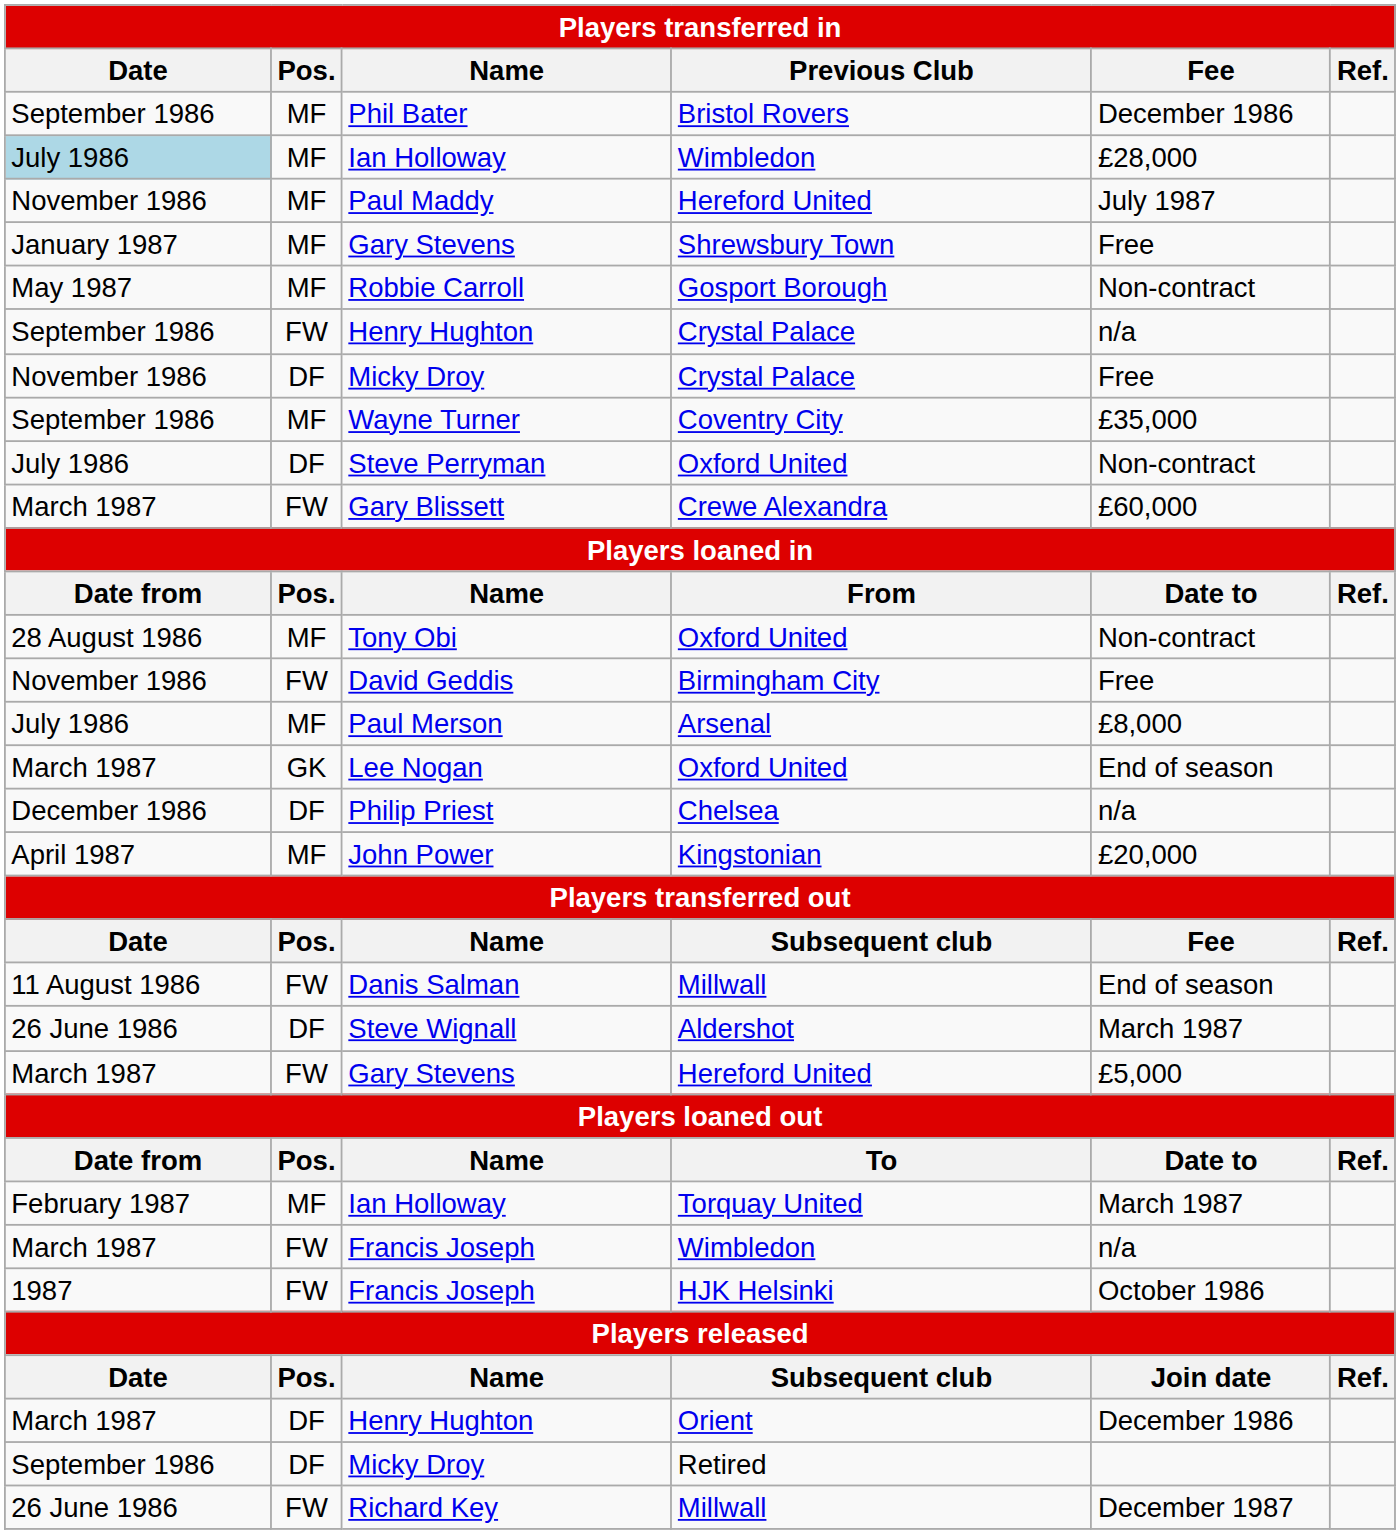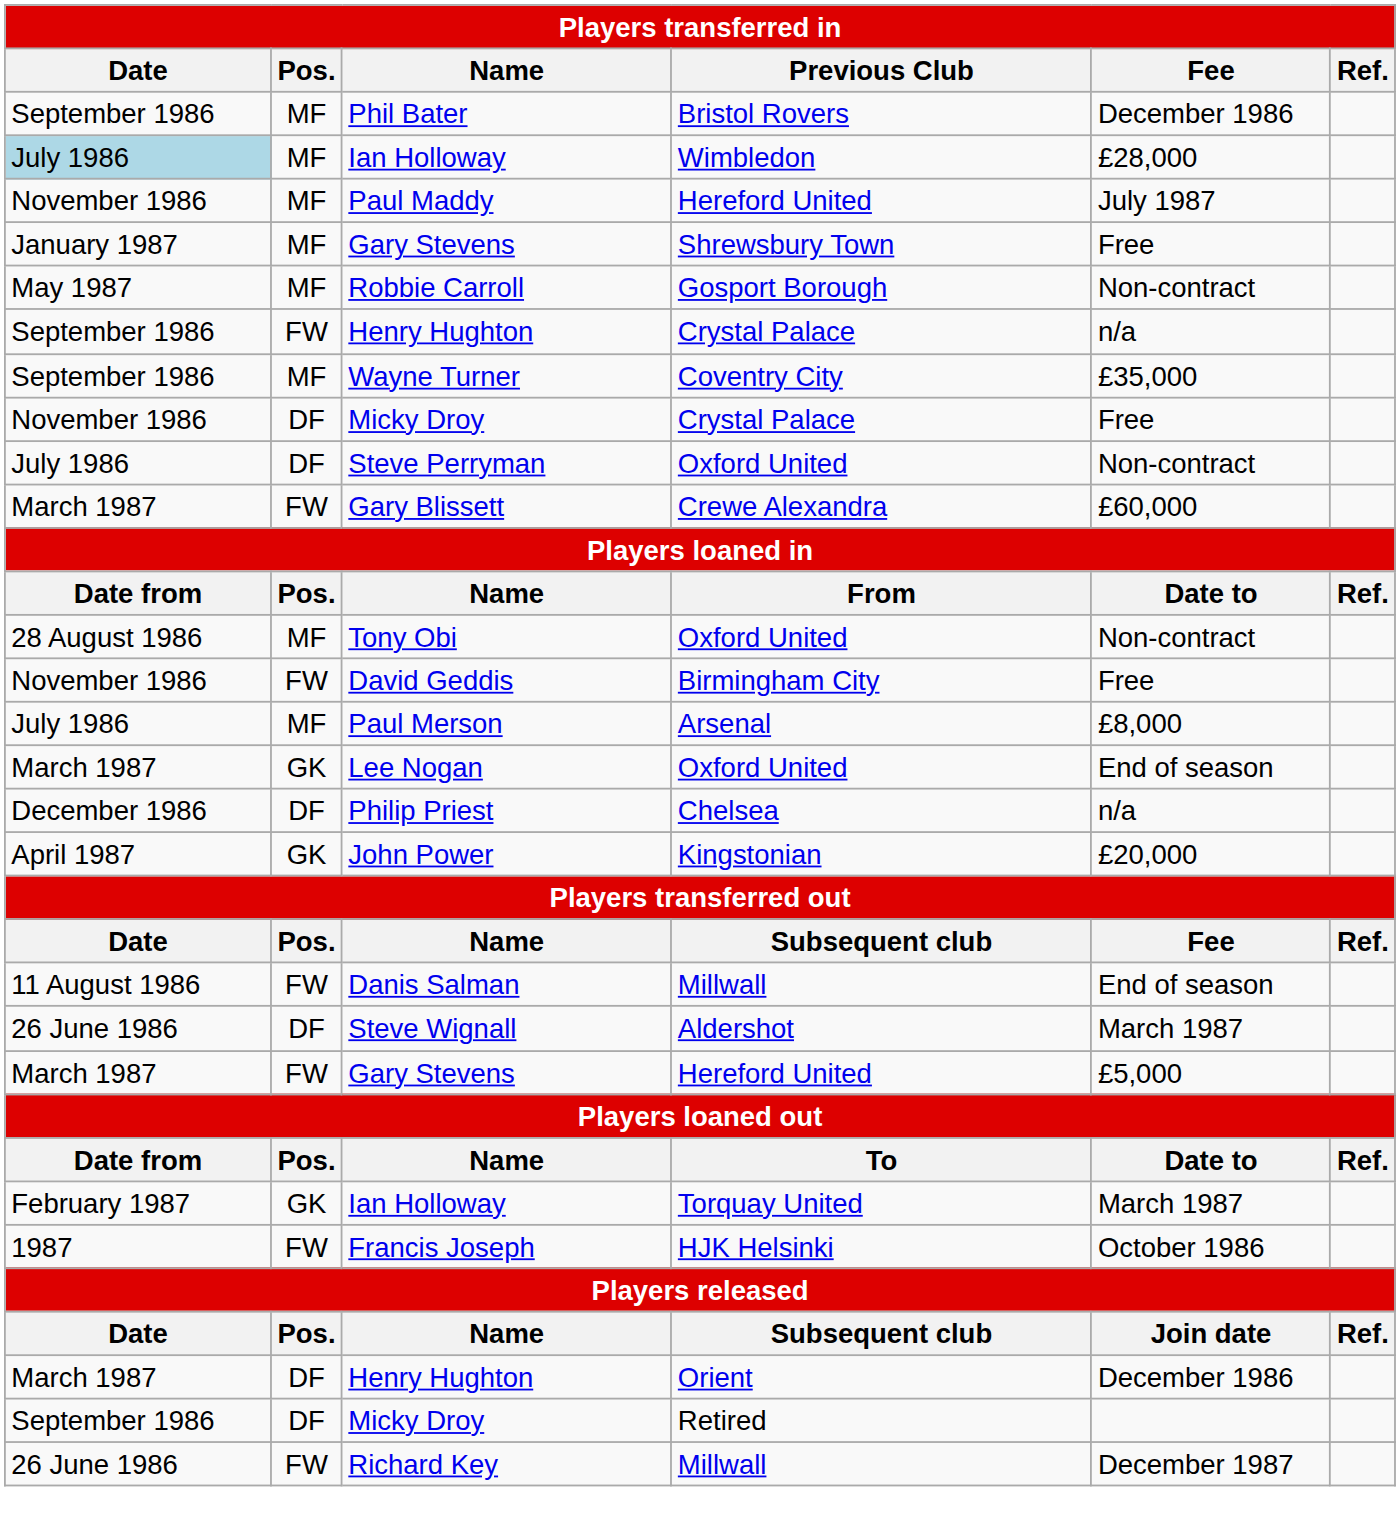rows swapped: Wayne Turner <-> Micky Droy / Crystal Palace
John Power | Pos.: MF -> GK
Ian Holloway / Torquay United | Pos.: MF -> GK
- row: March 1987 | FW | Francis Joseph | Wimbledon | n/a
